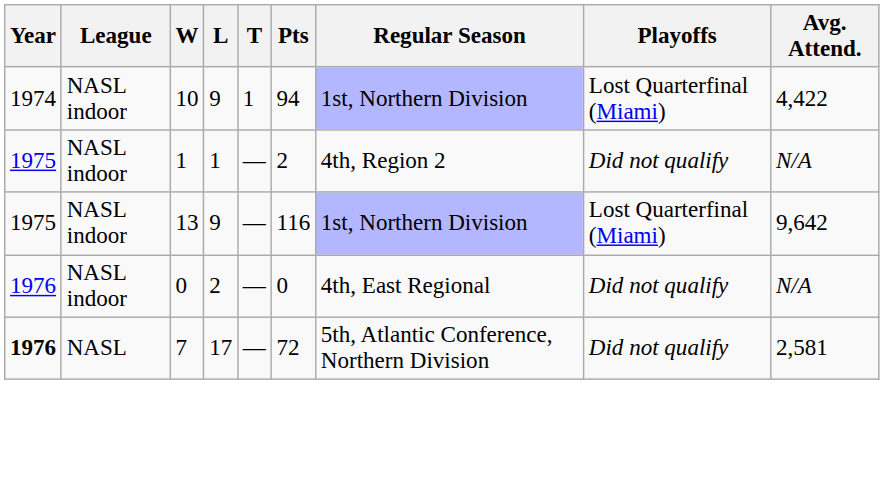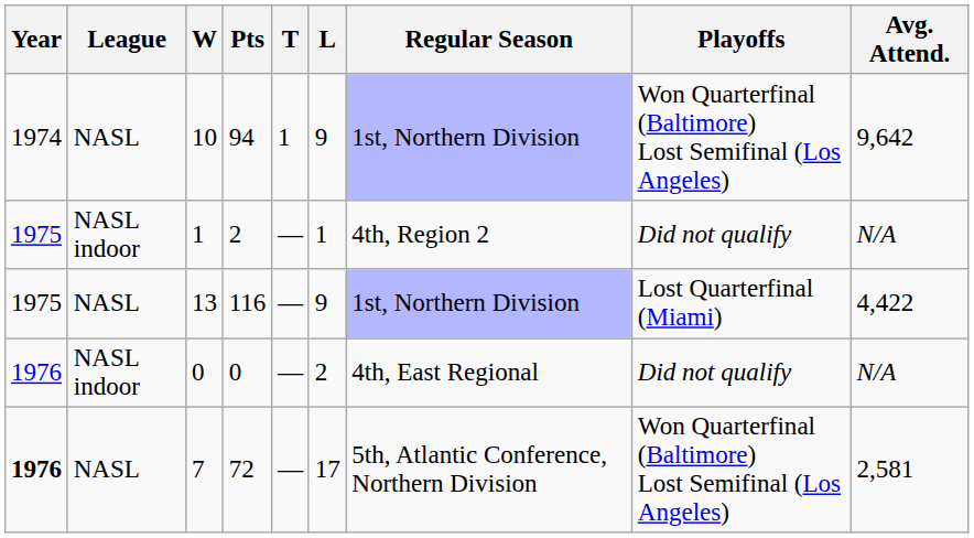columns swapped: L <-> Pts
10 | League: NASL indoor -> NASL
10 | Playoffs: Lost Quarterfinal (Miami) -> Won Quarterfinal (Baltimore) Lost Semifinal (Los Angeles)
10 | Avg. Attend.: 4,422 -> 9,642
13 | League: NASL indoor -> NASL
13 | Avg. Attend.: 9,642 -> 4,422
7 | Playoffs: Did not qualify -> Won Quarterfinal (Baltimore) Lost Semifinal (Los Angeles)
